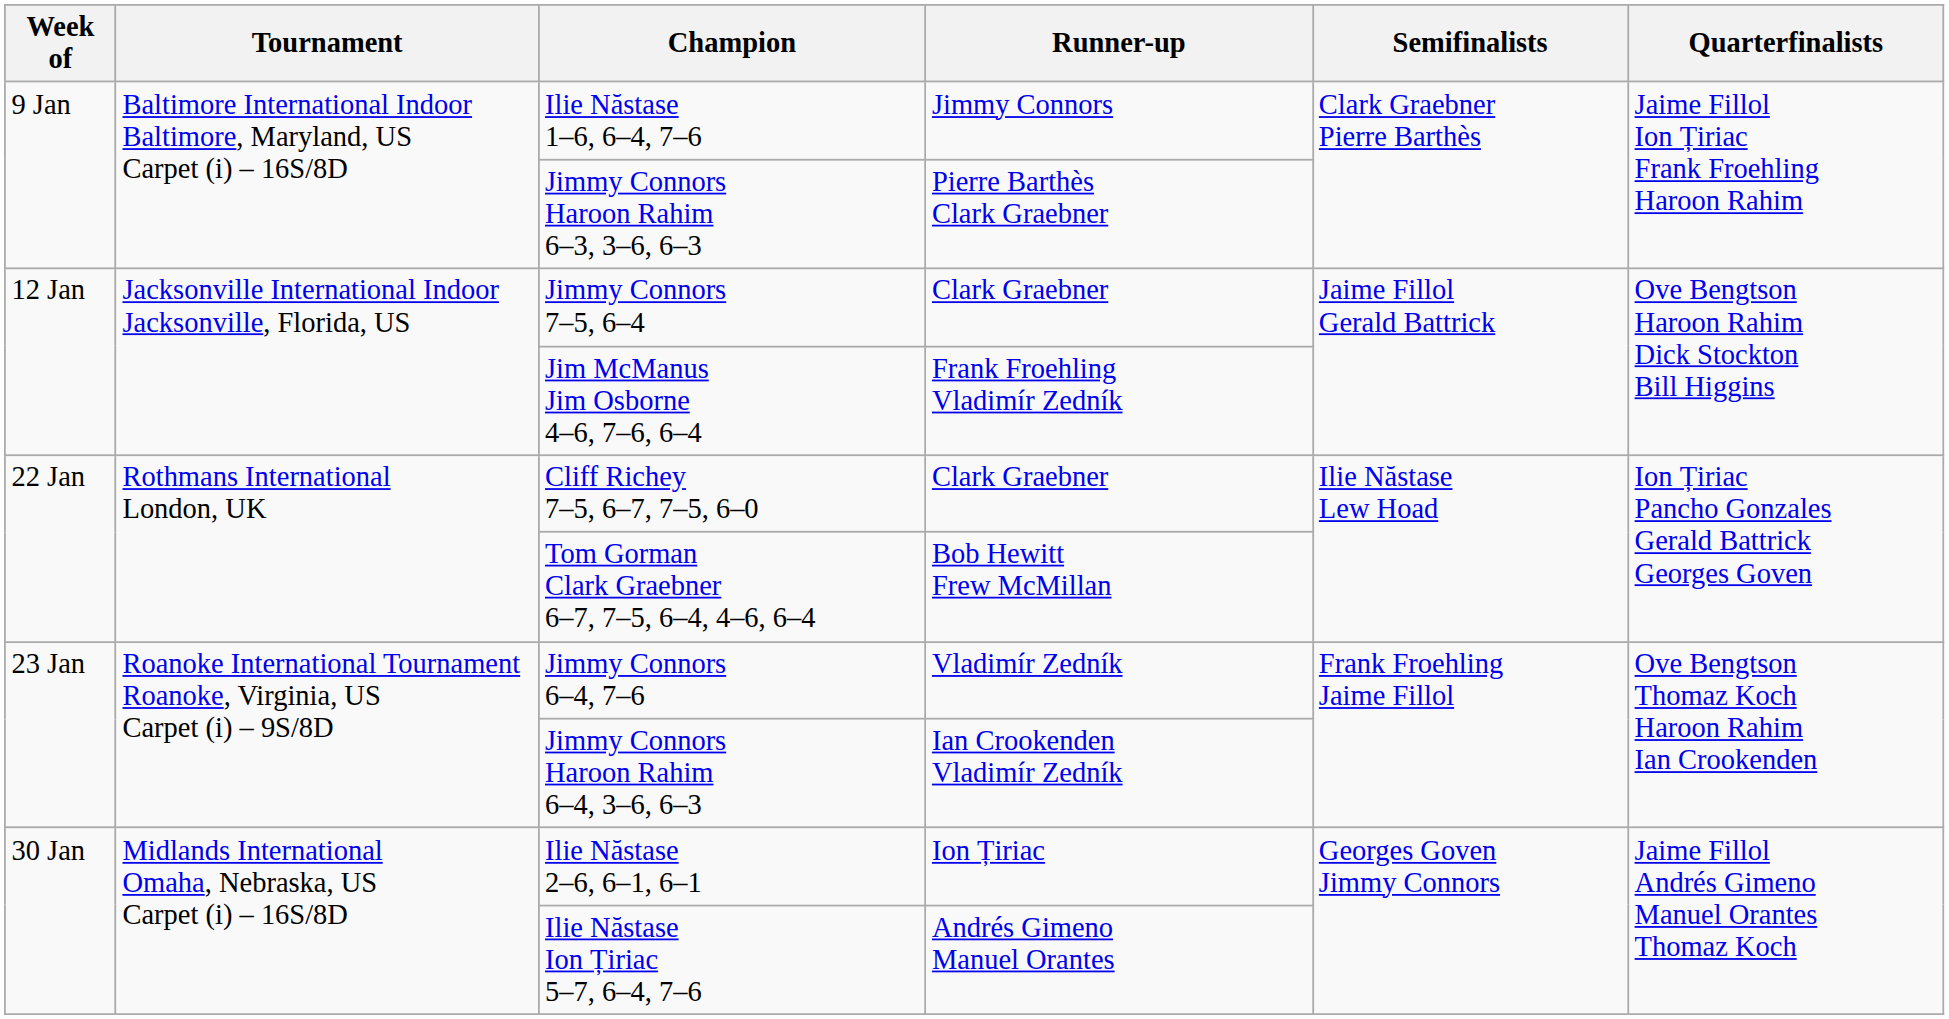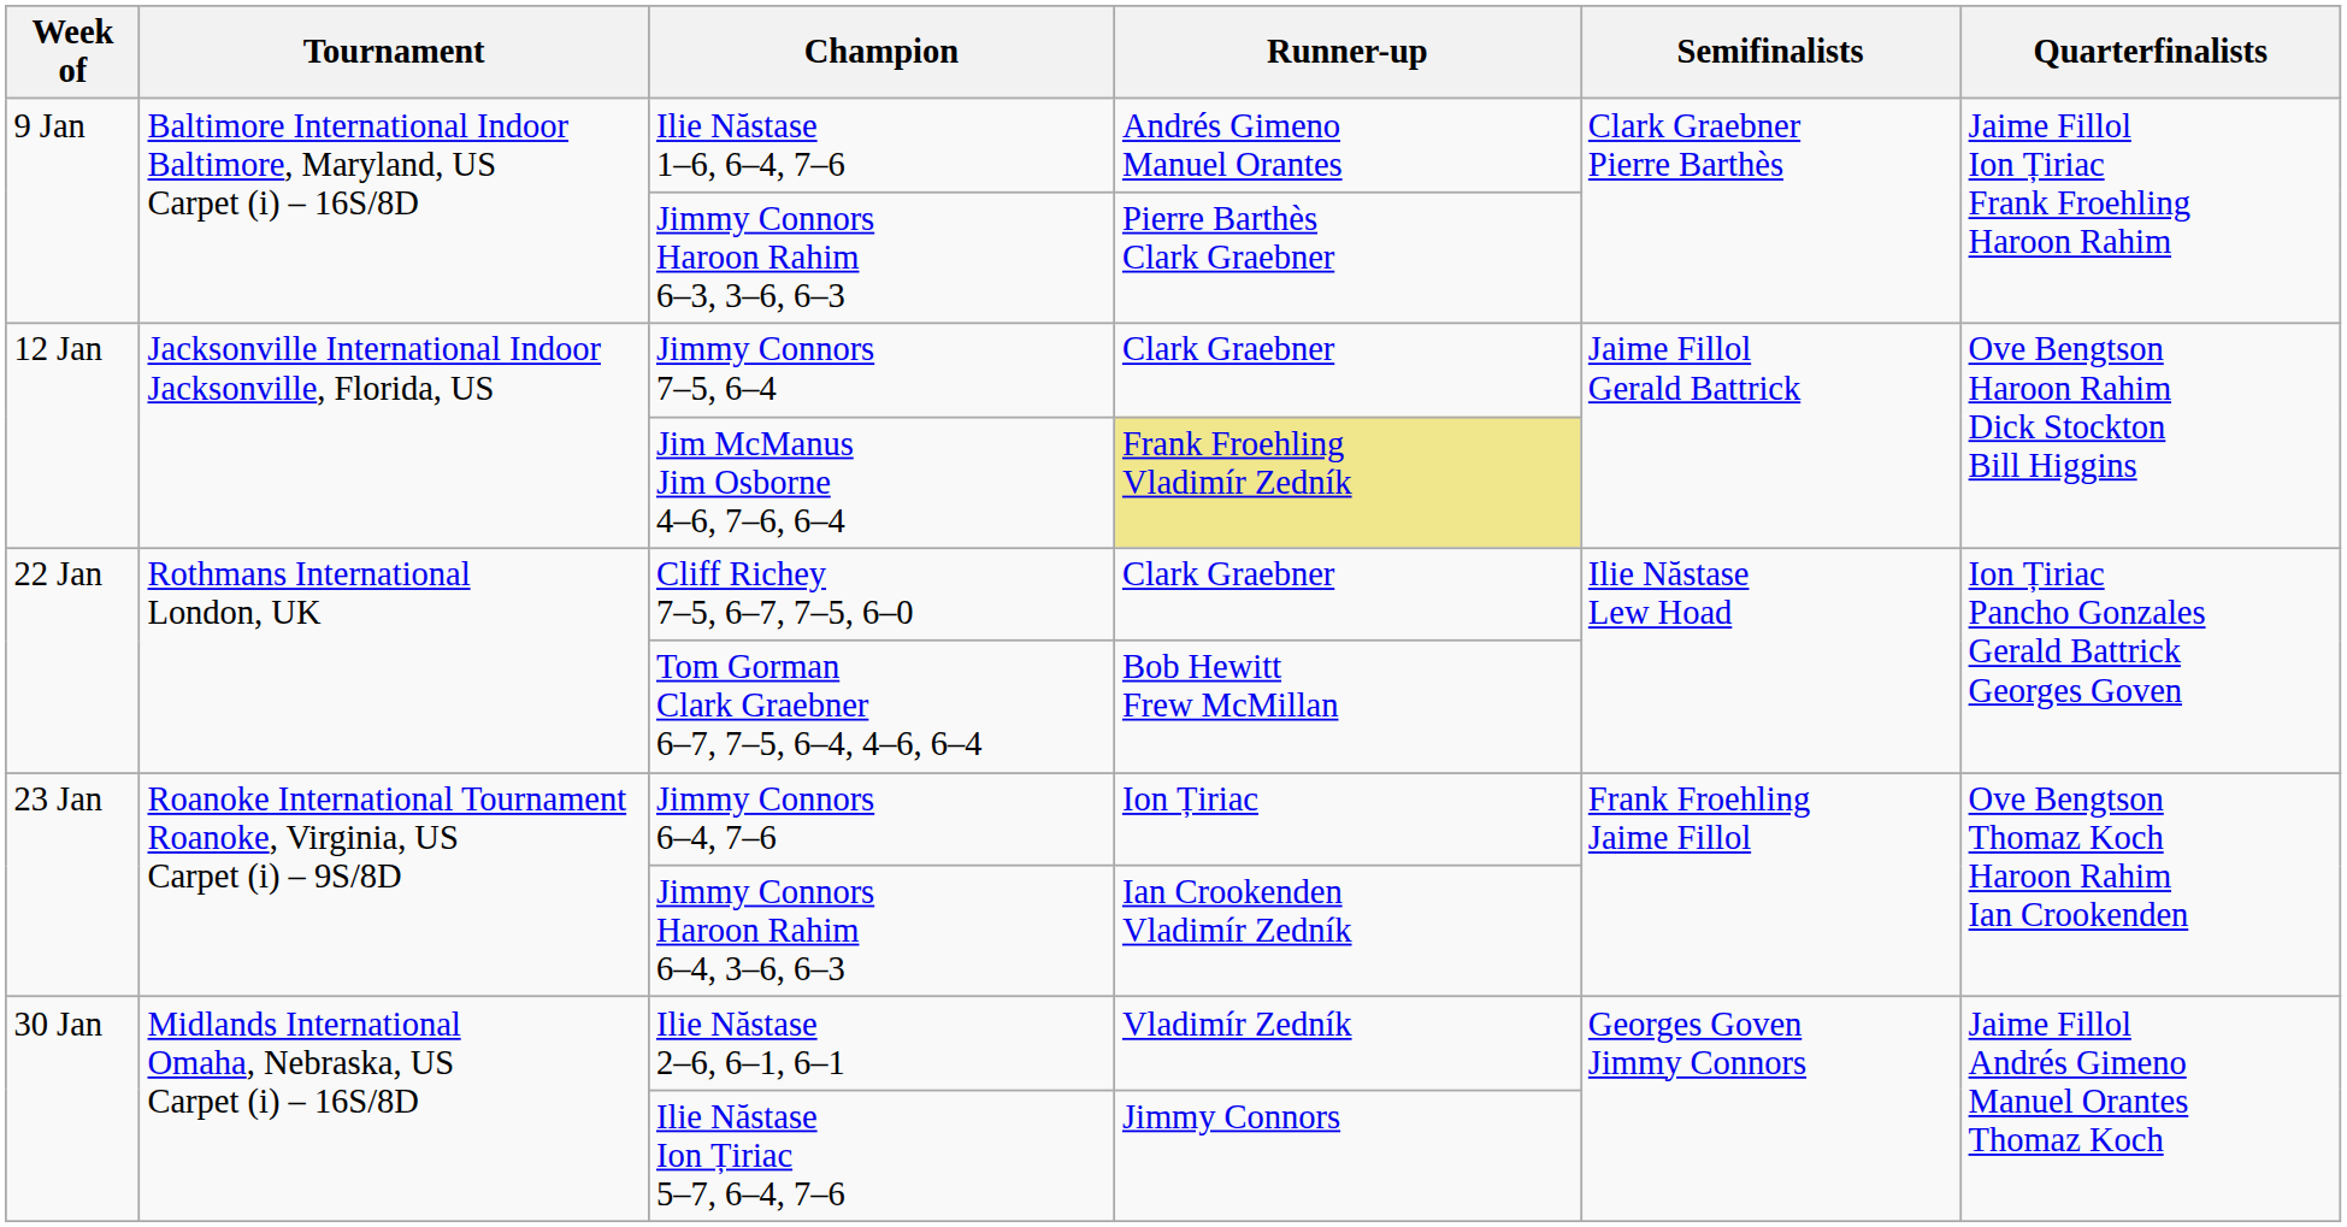Ilie Năstase 1–6, 6–4, 7–6 | Runner-up: Jimmy Connors -> Andrés Gimeno Manuel Orantes
Jim McManus Jim Osborne 4–6, 7–6, 6–4 | Runner-up: no background -> khaki background
Jimmy Connors 6–4, 7–6 | Runner-up: Vladimír Zedník -> Ion Țiriac
Ilie Năstase 2–6, 6–1, 6–1 | Runner-up: Ion Țiriac -> Vladimír Zedník
Ilie Năstase Ion Țiriac 5–7, 6–4, 7–6 | Runner-up: Andrés Gimeno Manuel Orantes -> Jimmy Connors
